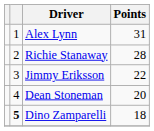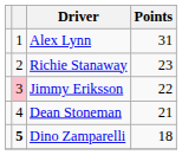Richie Stanaway | Points: 28 -> 23
Jimmy Eriksson | column 2: no background -> pink background
Dean Stoneman | Points: 20 -> 21
